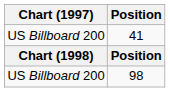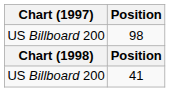rows swapped: 41 <-> 98
